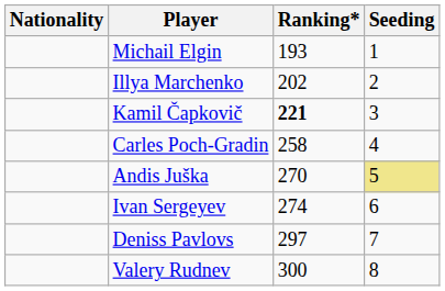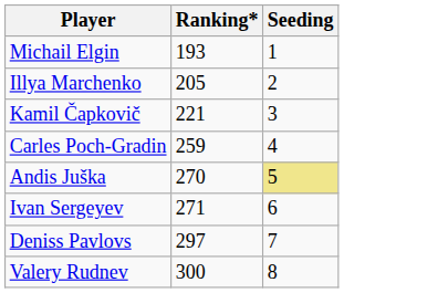- column: Nationality
Illya Marchenko | Ranking*: 202 -> 205
Kamil Čapkovič | Ranking*: bold -> normal
Carles Poch-Gradin | Ranking*: 258 -> 259
Ivan Sergeyev | Ranking*: 274 -> 271
